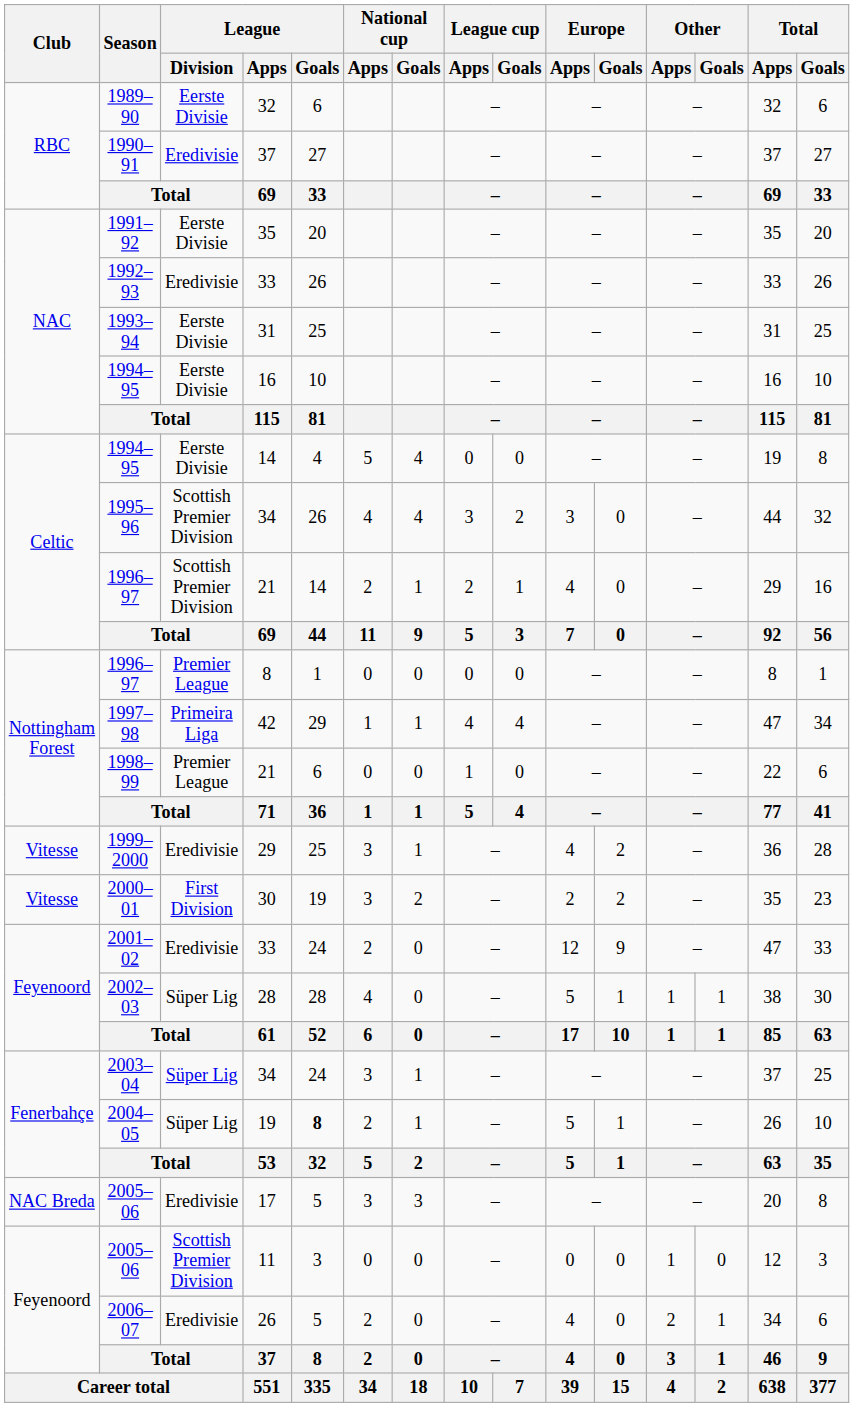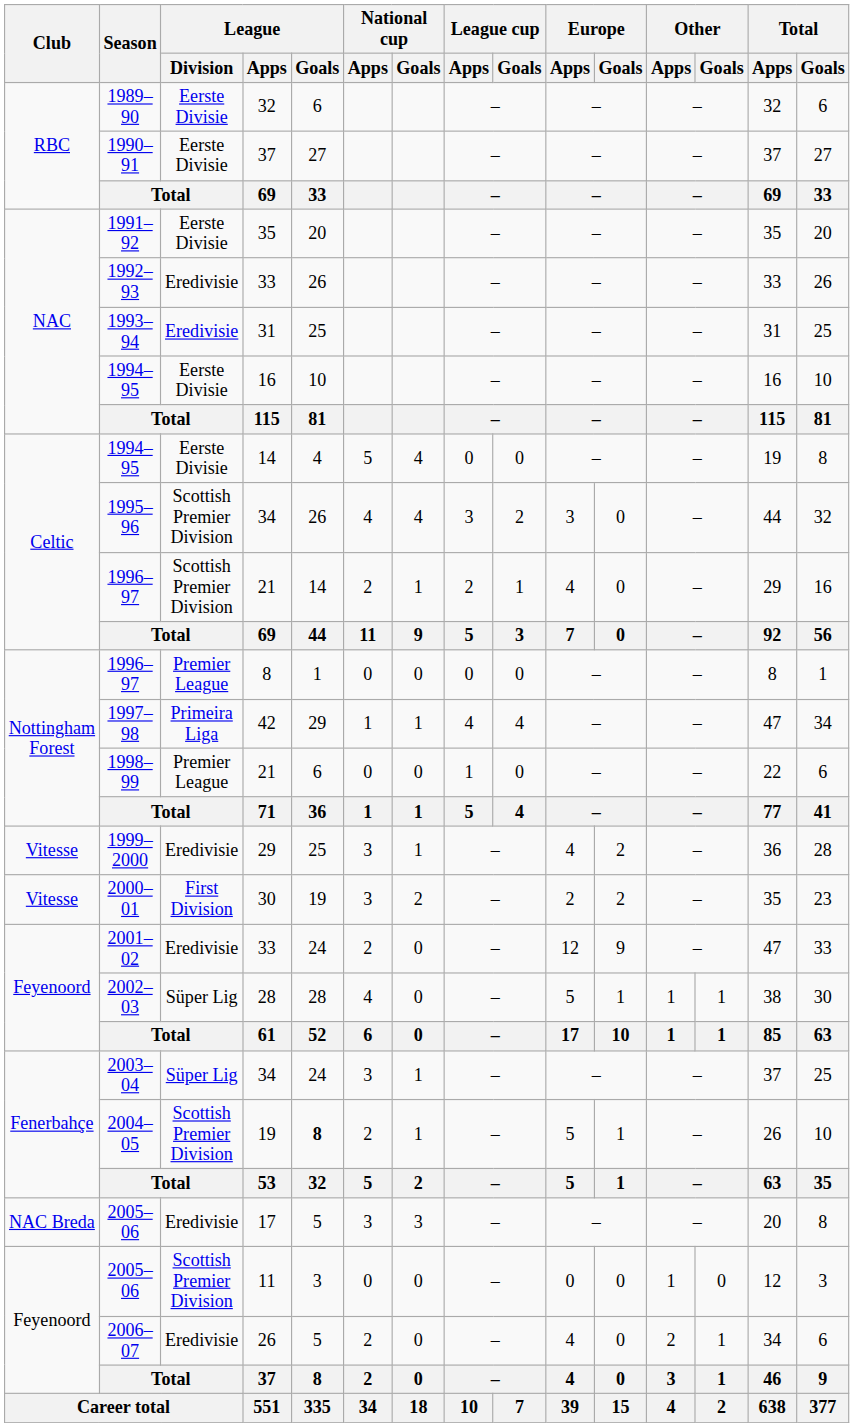1990–91 | League / Division: Eredivisie -> Eerste Divisie
1993–94 | League / Division: Eerste Divisie -> Eredivisie
2004–05 | League / Division: Süper Lig -> Scottish Premier Division
